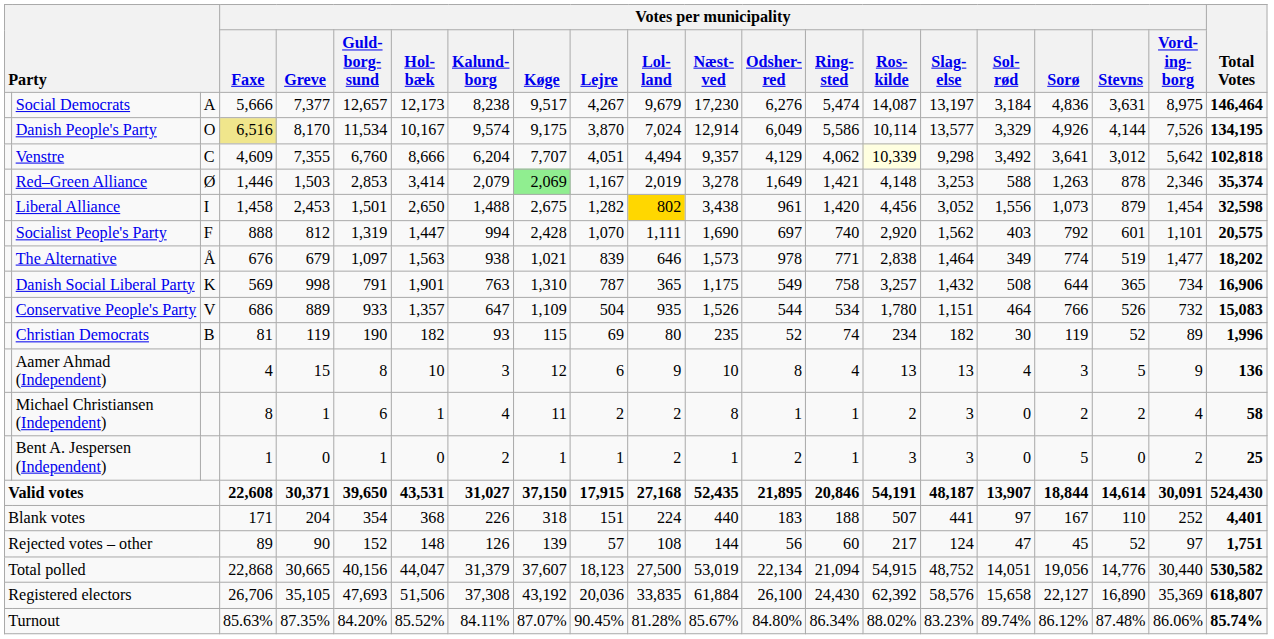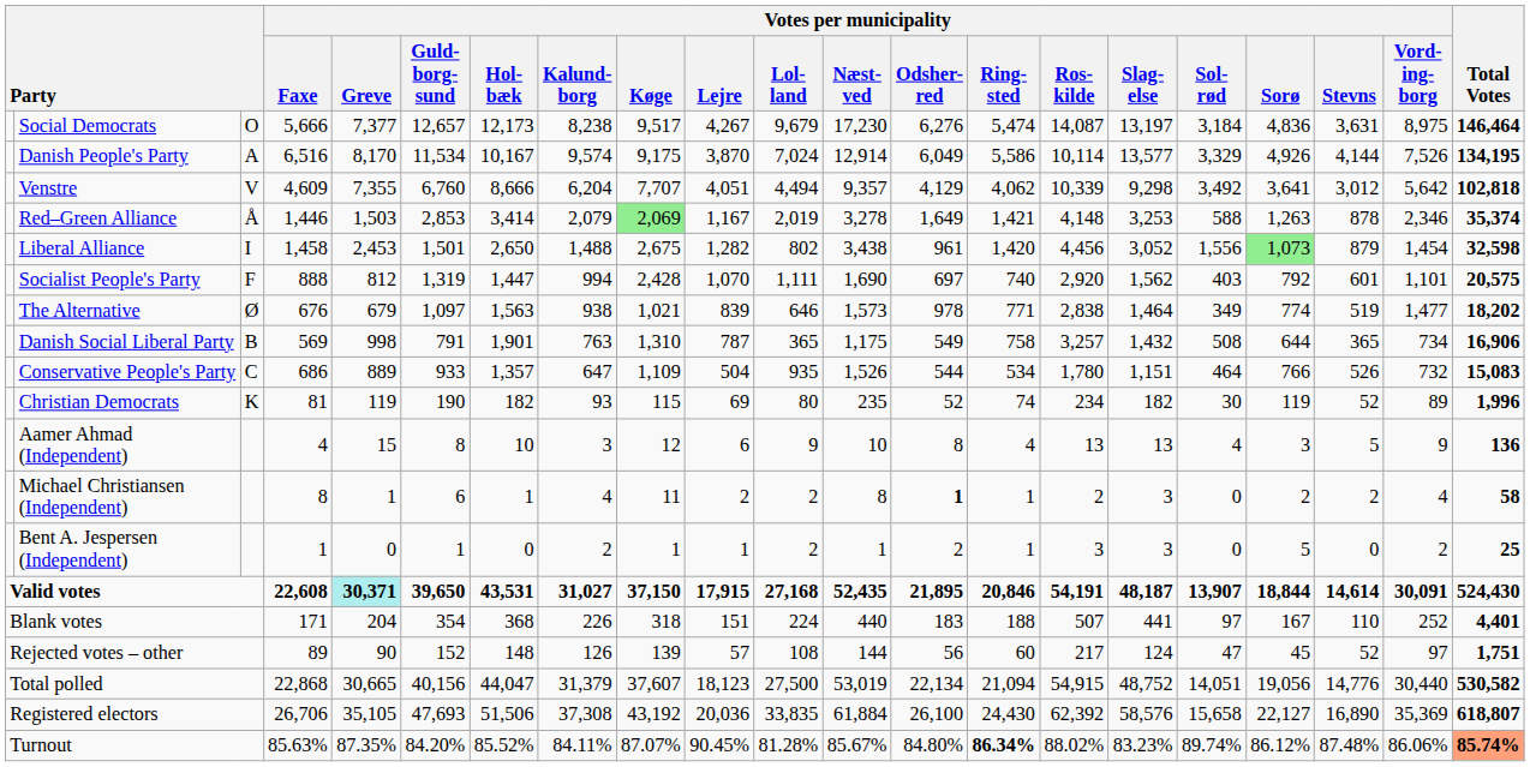Social Democrats | column 3: A -> O
Danish People's Party | column 3: O -> A
Danish People's Party | Votes per municipality / Faxe: khaki background -> no background
Venstre | column 3: C -> V
Venstre | Votes per municipality / Ros- kilde: lightyellow background -> no background
Red–Green Alliance | column 3: Ø -> Å
Liberal Alliance | Votes per municipality / Lol- land: gold background -> no background
Liberal Alliance | Votes per municipality / Sorø: no background -> lightgreen background
The Alternative | column 3: Å -> Ø
Danish Social Liberal Party | column 3: K -> B
Conservative People's Party | column 3: V -> C
Christian Democrats | column 3: B -> K
Michael Christiansen (Independent) | Votes per municipality / Odsher- red: normal -> bold
Valid votes | Votes per municipality / Greve: no background -> paleturquoise background
Turnout | Votes per municipality / Ring- sted: normal -> bold
Turnout | Total Votes: no background -> lightsalmon background
